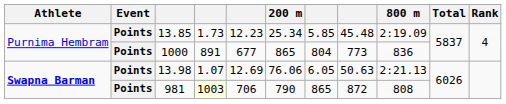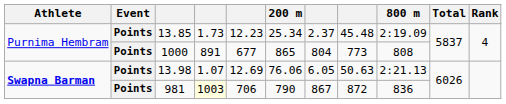13.85 | column 7: 5.85 -> 2.37
1000 | 800 m: 836 -> 808
981 | column 7: 865 -> 867
981 | 800 m: 808 -> 836
